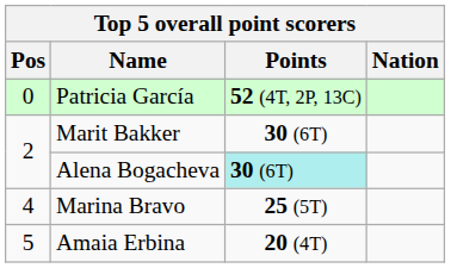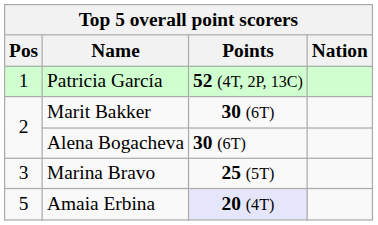Patricia García | Pos: 0 -> 1
Alena Bogacheva | Points: paleturquoise background -> no background
Marina Bravo | Pos: 4 -> 3
Amaia Erbina | Points: no background -> lavender background
